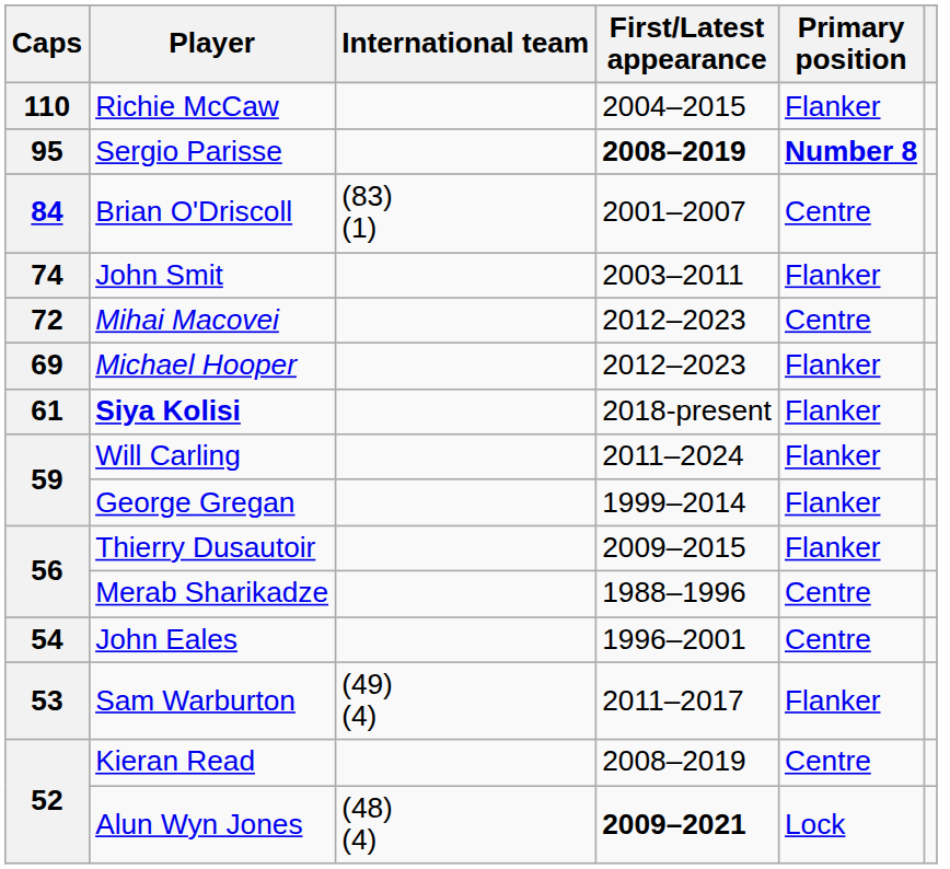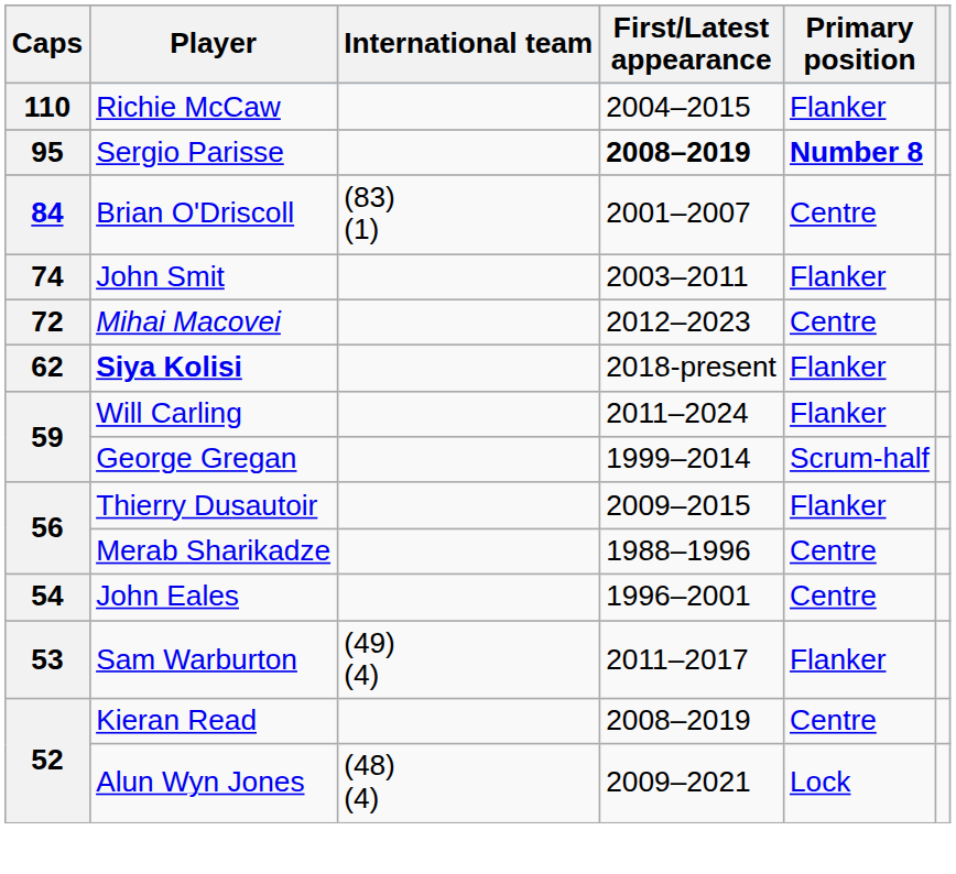- row: 69 | Michael Hooper | 2012–2023 | Flanker
Siya Kolisi | Caps: 61 -> 62
George Gregan | Primary position: Flanker -> Scrum-half
Alun Wyn Jones | First/Latest appearance: bold -> normal
